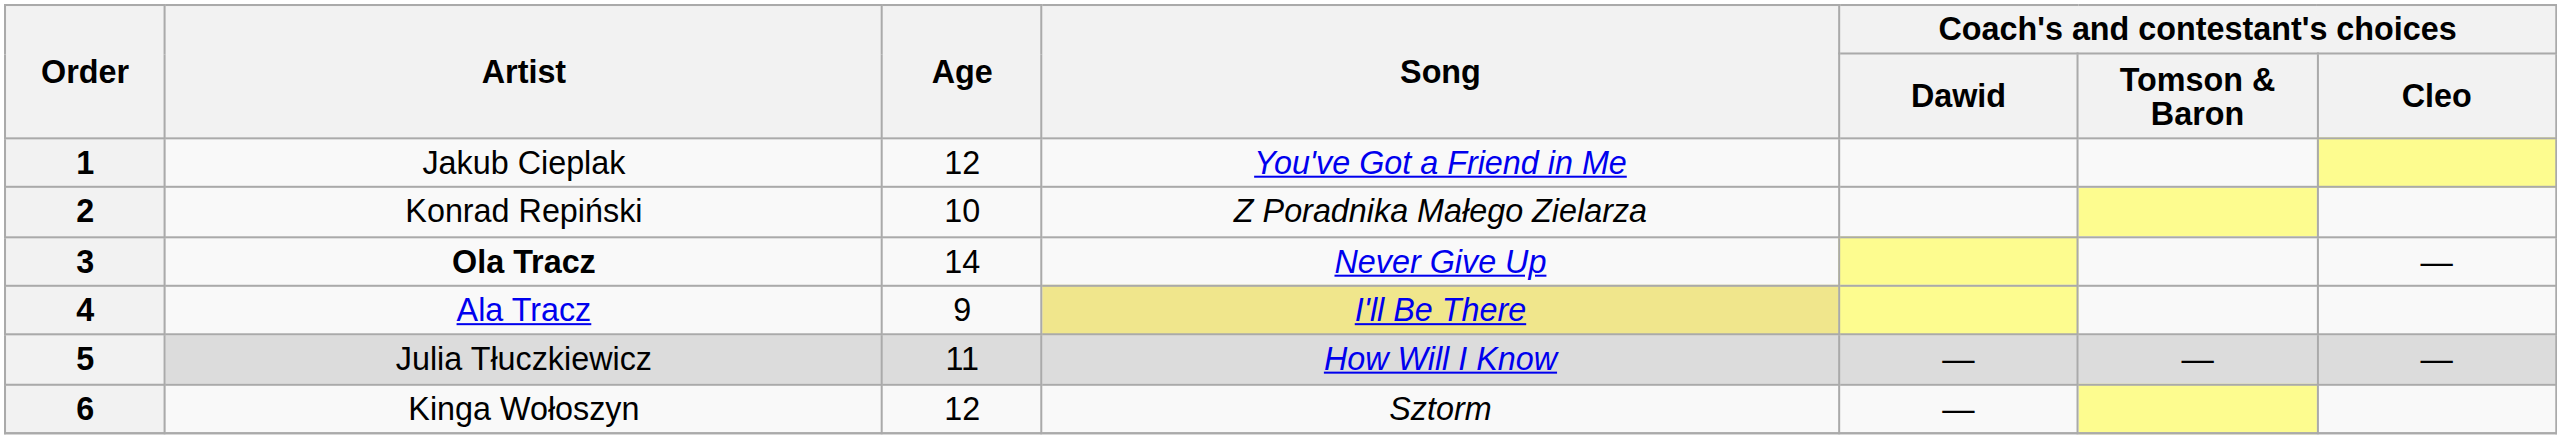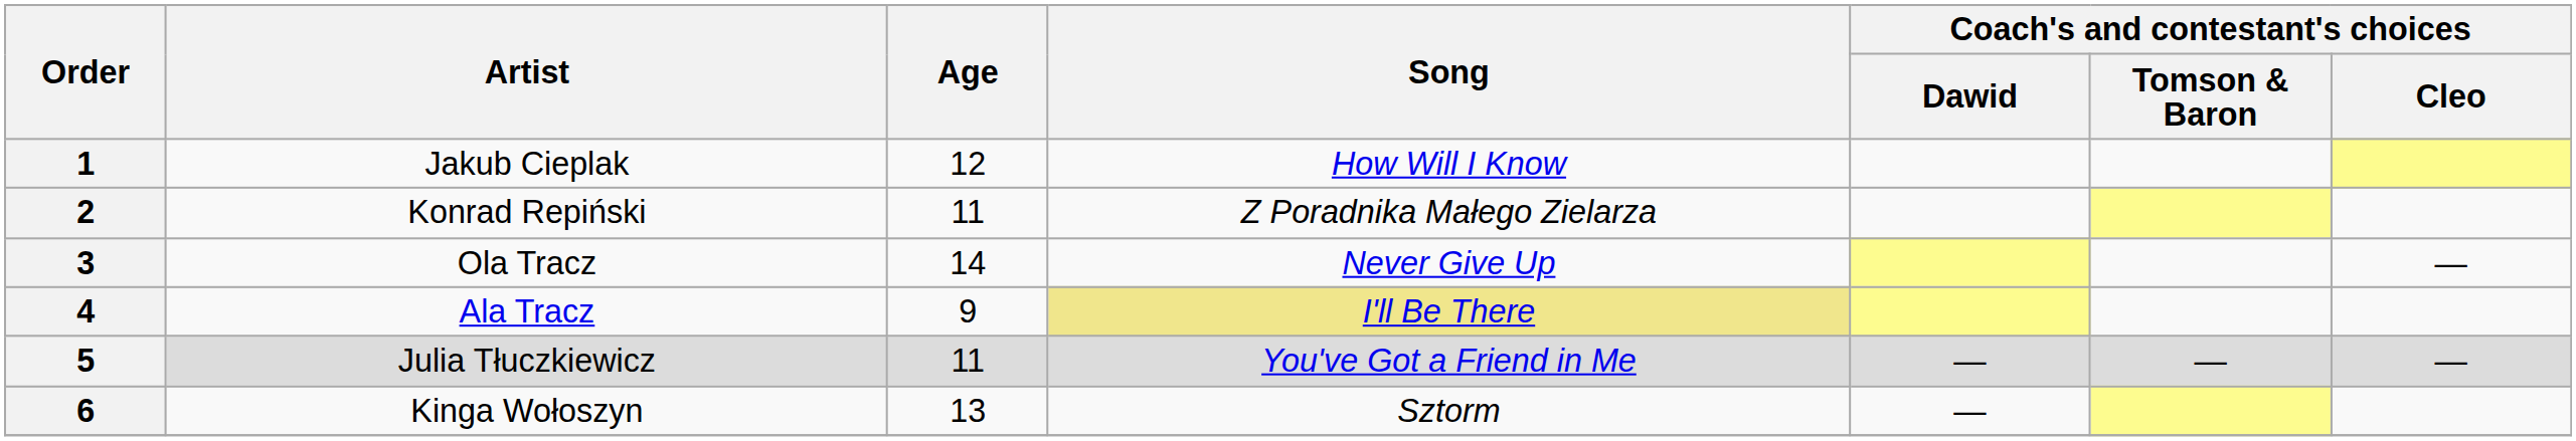1 | Song: You've Got a Friend in Me -> How Will I Know
2 | Age: 10 -> 11
3 | Artist: bold -> normal
5 | Song: How Will I Know -> You've Got a Friend in Me
6 | Age: 12 -> 13
